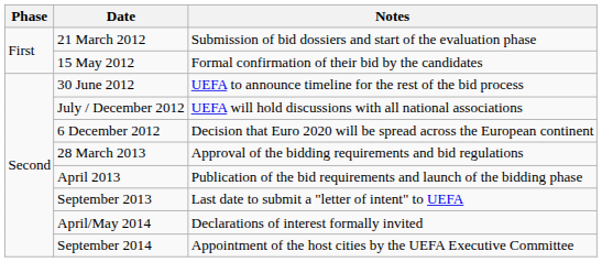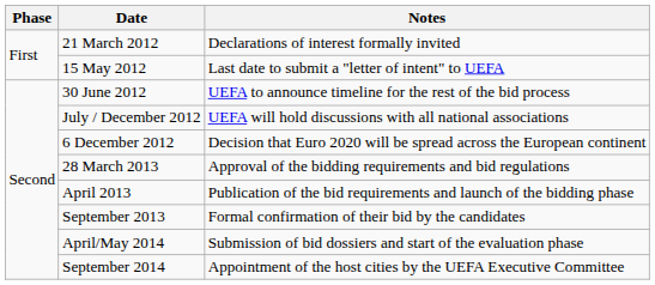21 March 2012 | Notes: Submission of bid dossiers and start of the evaluation phase -> Declarations of interest formally invited
15 May 2012 | Notes: Formal confirmation of their bid by the candidates -> Last date to submit a "letter of intent" to UEFA
September 2013 | Notes: Last date to submit a "letter of intent" to UEFA -> Formal confirmation of their bid by the candidates
April/May 2014 | Notes: Declarations of interest formally invited -> Submission of bid dossiers and start of the evaluation phase
